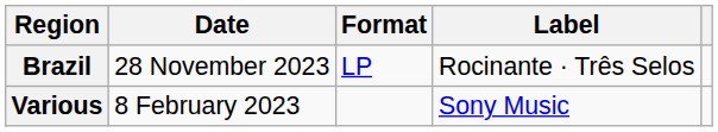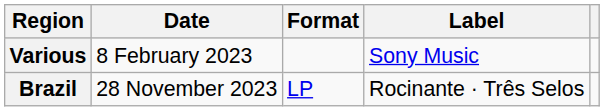rows swapped: Various <-> Brazil
